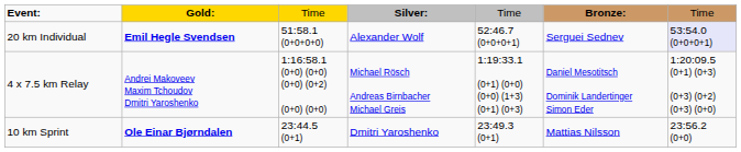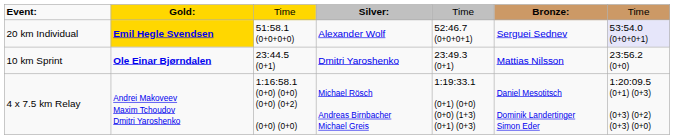20 km Individual | column 2: no background -> gold background
rows swapped: 10 km Sprint <-> 4 x 7.5 km Relay
